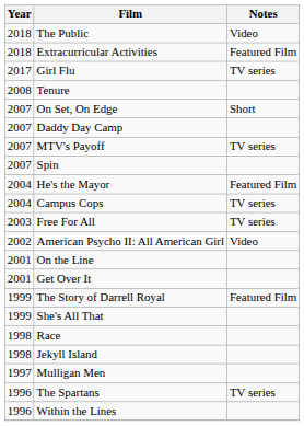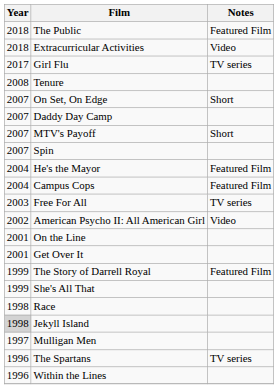The Public | Notes: Video -> Featured Film
Extracurricular Activities | Notes: Featured Film -> Video
MTV's Payoff | Notes: TV series -> Short
Campus Cops | Notes: TV series -> Featured Film
Jekyll Island | Year: no background -> lightgrey background
